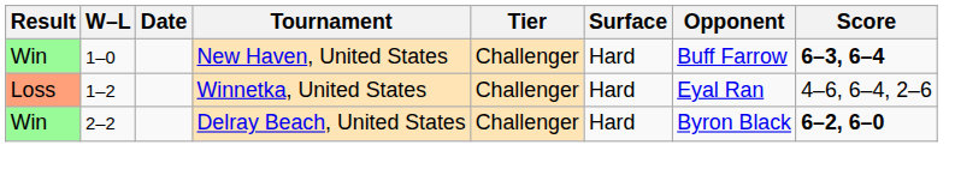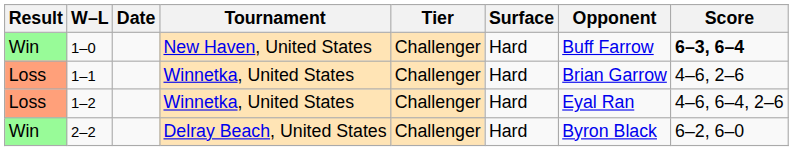+ row: Loss | 1–1 | Winnetka, United States | Challenger | Hard | Brian Garrow | 4–6, 2–6
2–2 | Score: bold -> normal
